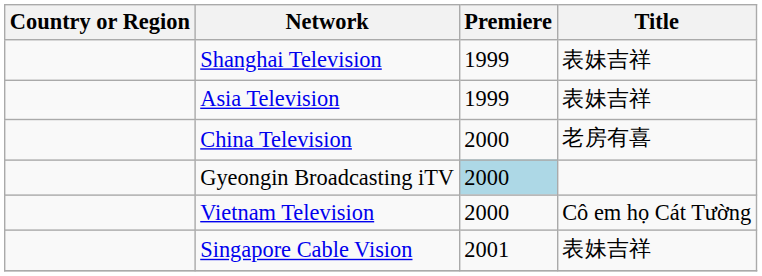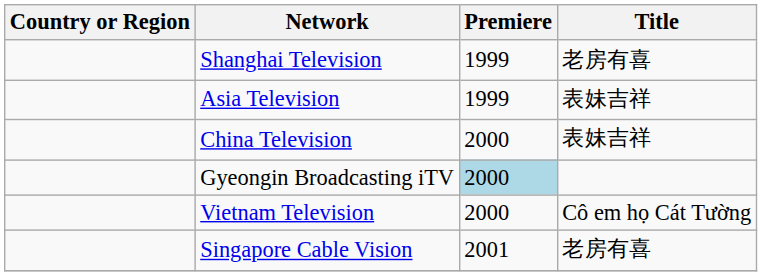Shanghai Television | Title: 表妹吉祥 -> 老房有喜
China Television | Title: 老房有喜 -> 表妹吉祥
Singapore Cable Vision | Title: 表妹吉祥 -> 老房有喜
